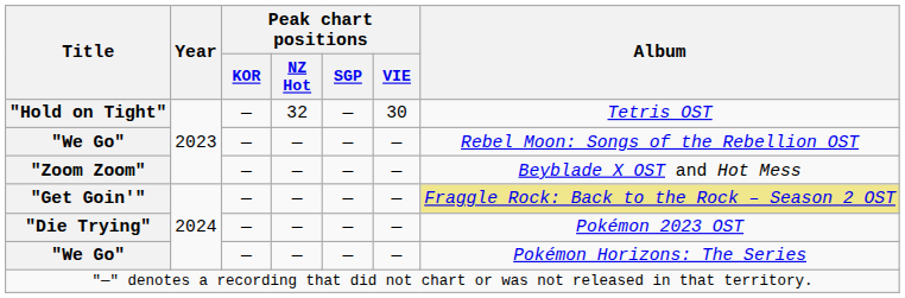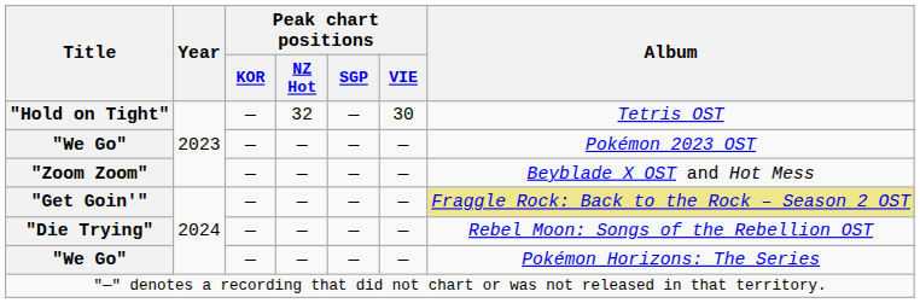"We Go" / 2023 | Album: Rebel Moon: Songs of the Rebellion OST -> Pokémon 2023 OST
"Die Trying" | Album: Pokémon 2023 OST -> Rebel Moon: Songs of the Rebellion OST
